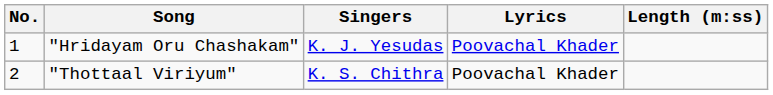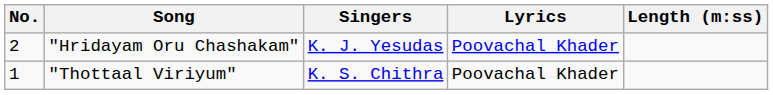"Hridayam Oru Chashakam" | No.: 1 -> 2
"Thottaal Viriyum" | No.: 2 -> 1
